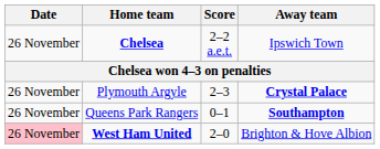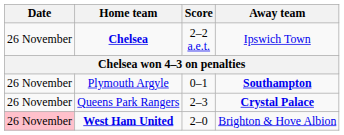Plymouth Argyle | Score: 2–3 -> 0–1
Plymouth Argyle | Away team: Crystal Palace -> Southampton
Queens Park Rangers | Score: 0–1 -> 2–3
Queens Park Rangers | Away team: Southampton -> Crystal Palace
